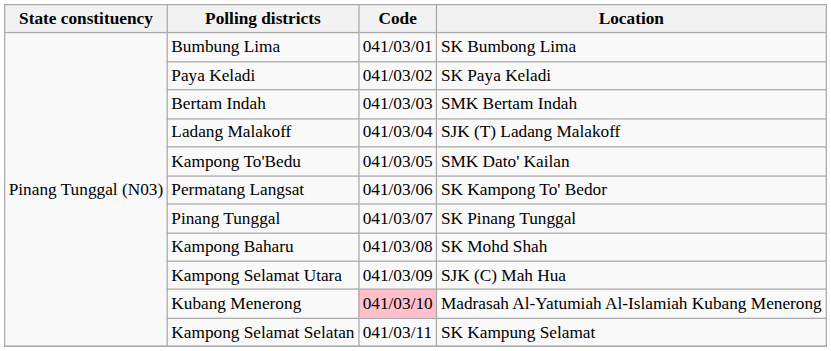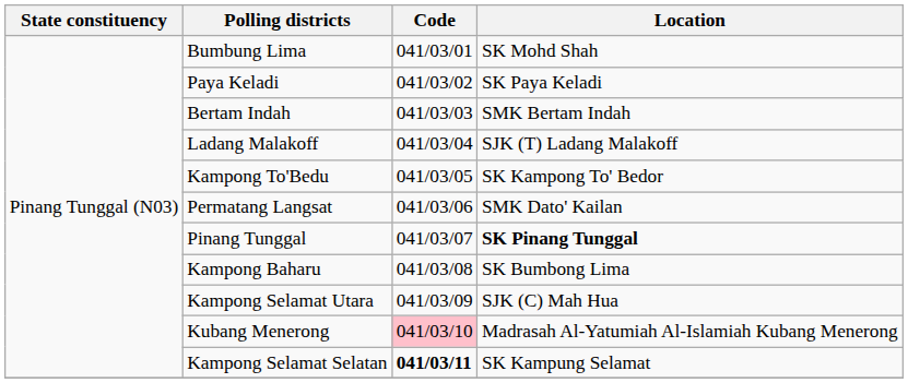Bumbung Lima | Location: SK Bumbong Lima -> SK Mohd Shah
Kampong To'Bedu | Location: SMK Dato' Kailan -> SK Kampong To' Bedor
Permatang Langsat | Location: SK Kampong To' Bedor -> SMK Dato' Kailan
Pinang Tunggal | Location: normal -> bold
Kampong Baharu | Location: SK Mohd Shah -> SK Bumbong Lima
Kampong Selamat Selatan | Code: normal -> bold
